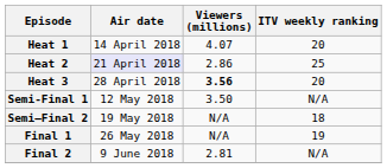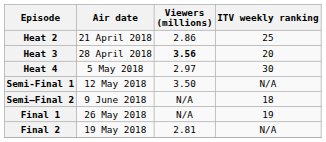- row: Heat 1 | 14 April 2018 | 4.07 | 20
Heat 2 | Air date: lavender background -> no background
+ row: Heat 4 | 5 May 2018 | 2.97 | 30
Semi–Final 2 | Air date: 19 May 2018 -> 9 June 2018
Final 2 | Air date: 9 June 2018 -> 19 May 2018
